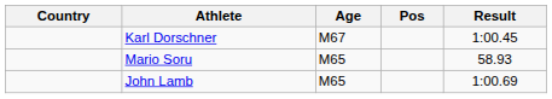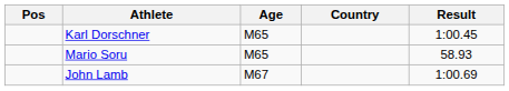columns swapped: Pos <-> Country
Karl Dorschner | Age: M67 -> M65
John Lamb | Age: M65 -> M67
